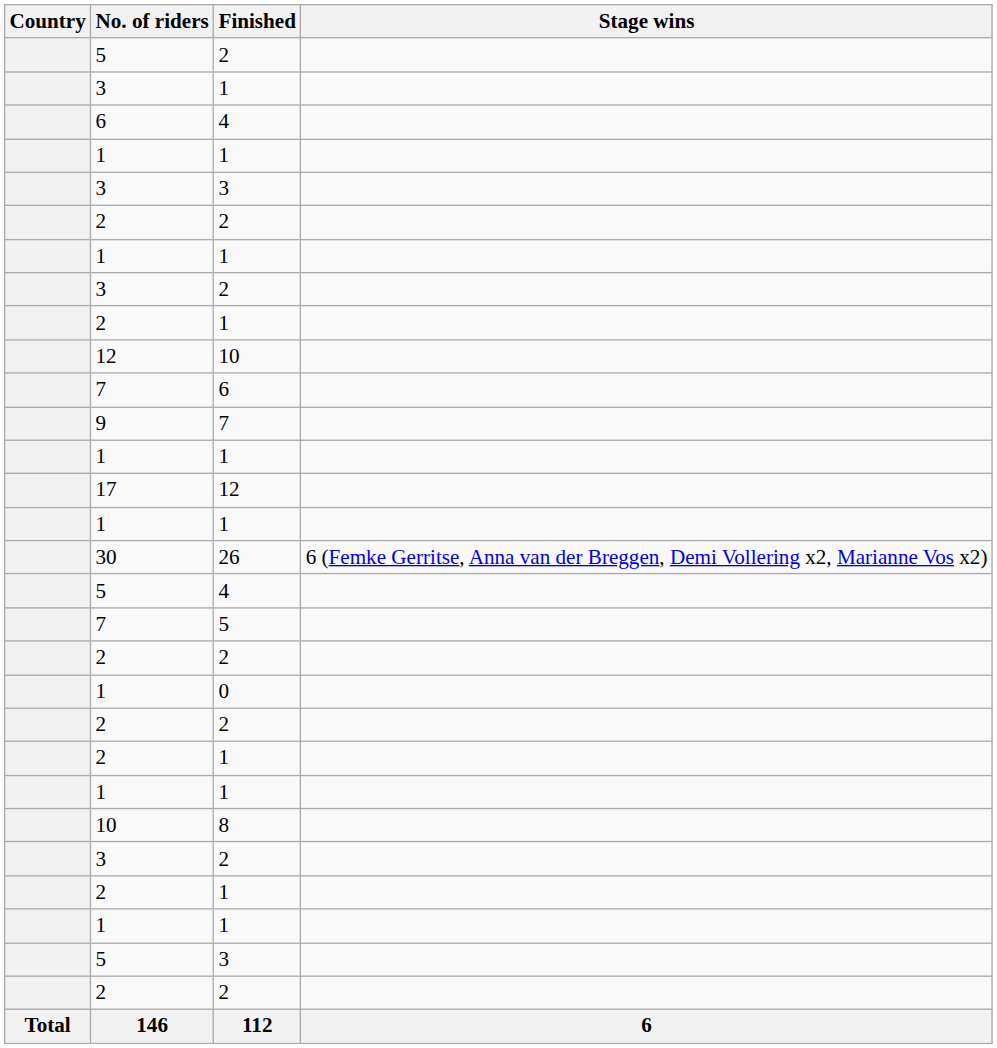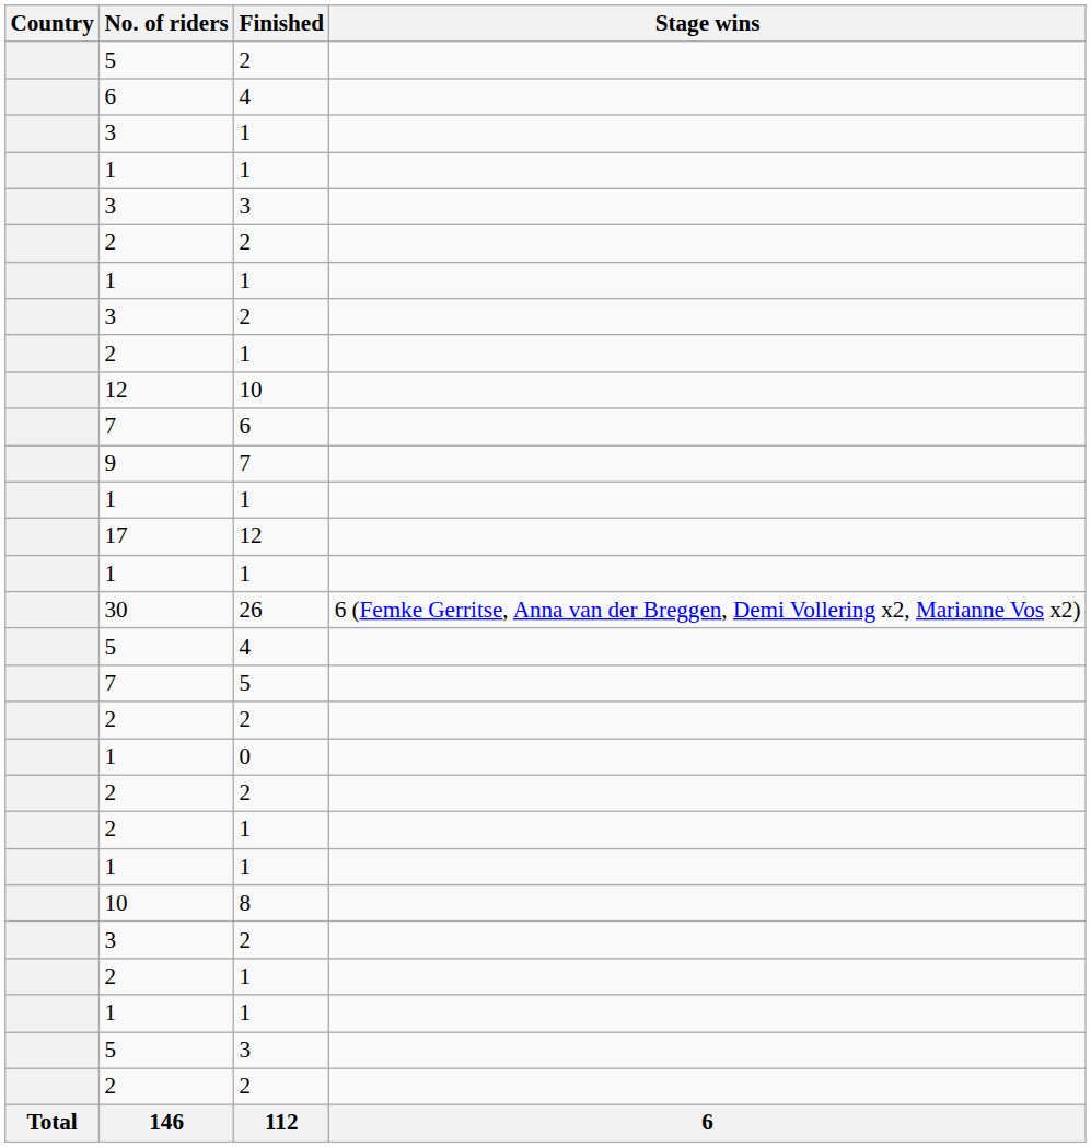rows swapped: 3 / 1 <-> 6 / 4
